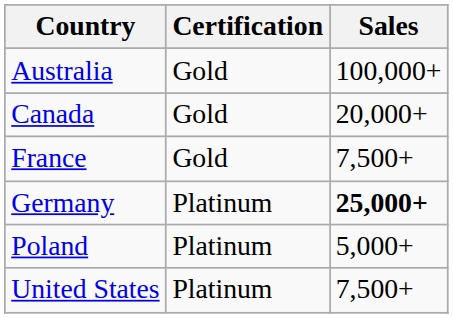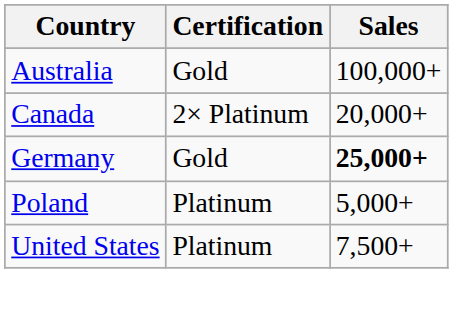Canada | Certification: Gold -> 2× Platinum
- row: France | Gold | 7,500+
Germany | Certification: Platinum -> Gold
